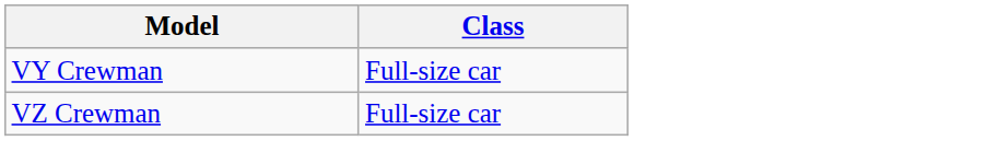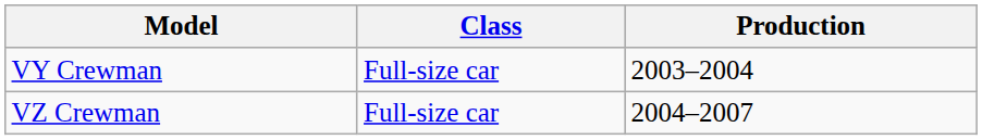+ column: Production | 2003–2004 | 2004–2007
